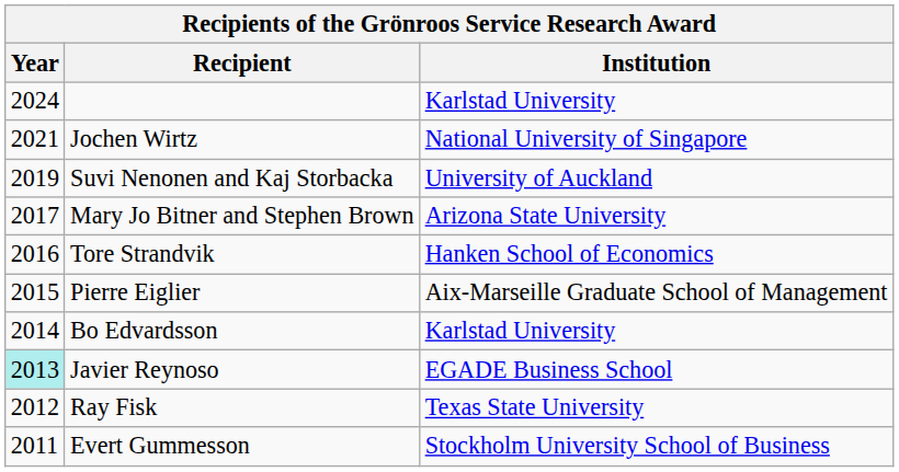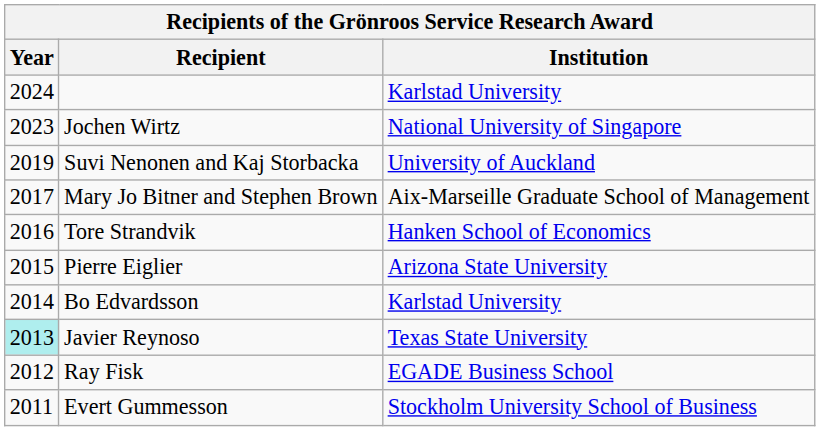Jochen Wirtz | Year: 2021 -> 2023
Mary Jo Bitner and Stephen Brown | Institution: Arizona State University -> Aix-Marseille Graduate School of Management
Pierre Eiglier | Institution: Aix-Marseille Graduate School of Management -> Arizona State University
Javier Reynoso | Institution: EGADE Business School -> Texas State University
Ray Fisk | Institution: Texas State University -> EGADE Business School
